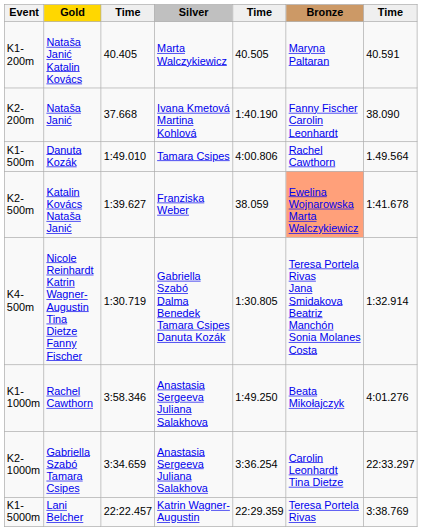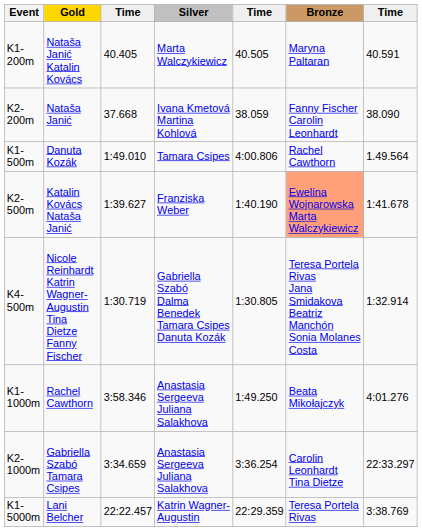K2-200m | column 5: 1:40.190 -> 38.059
K2-500m | column 5: 38.059 -> 1:40.190
